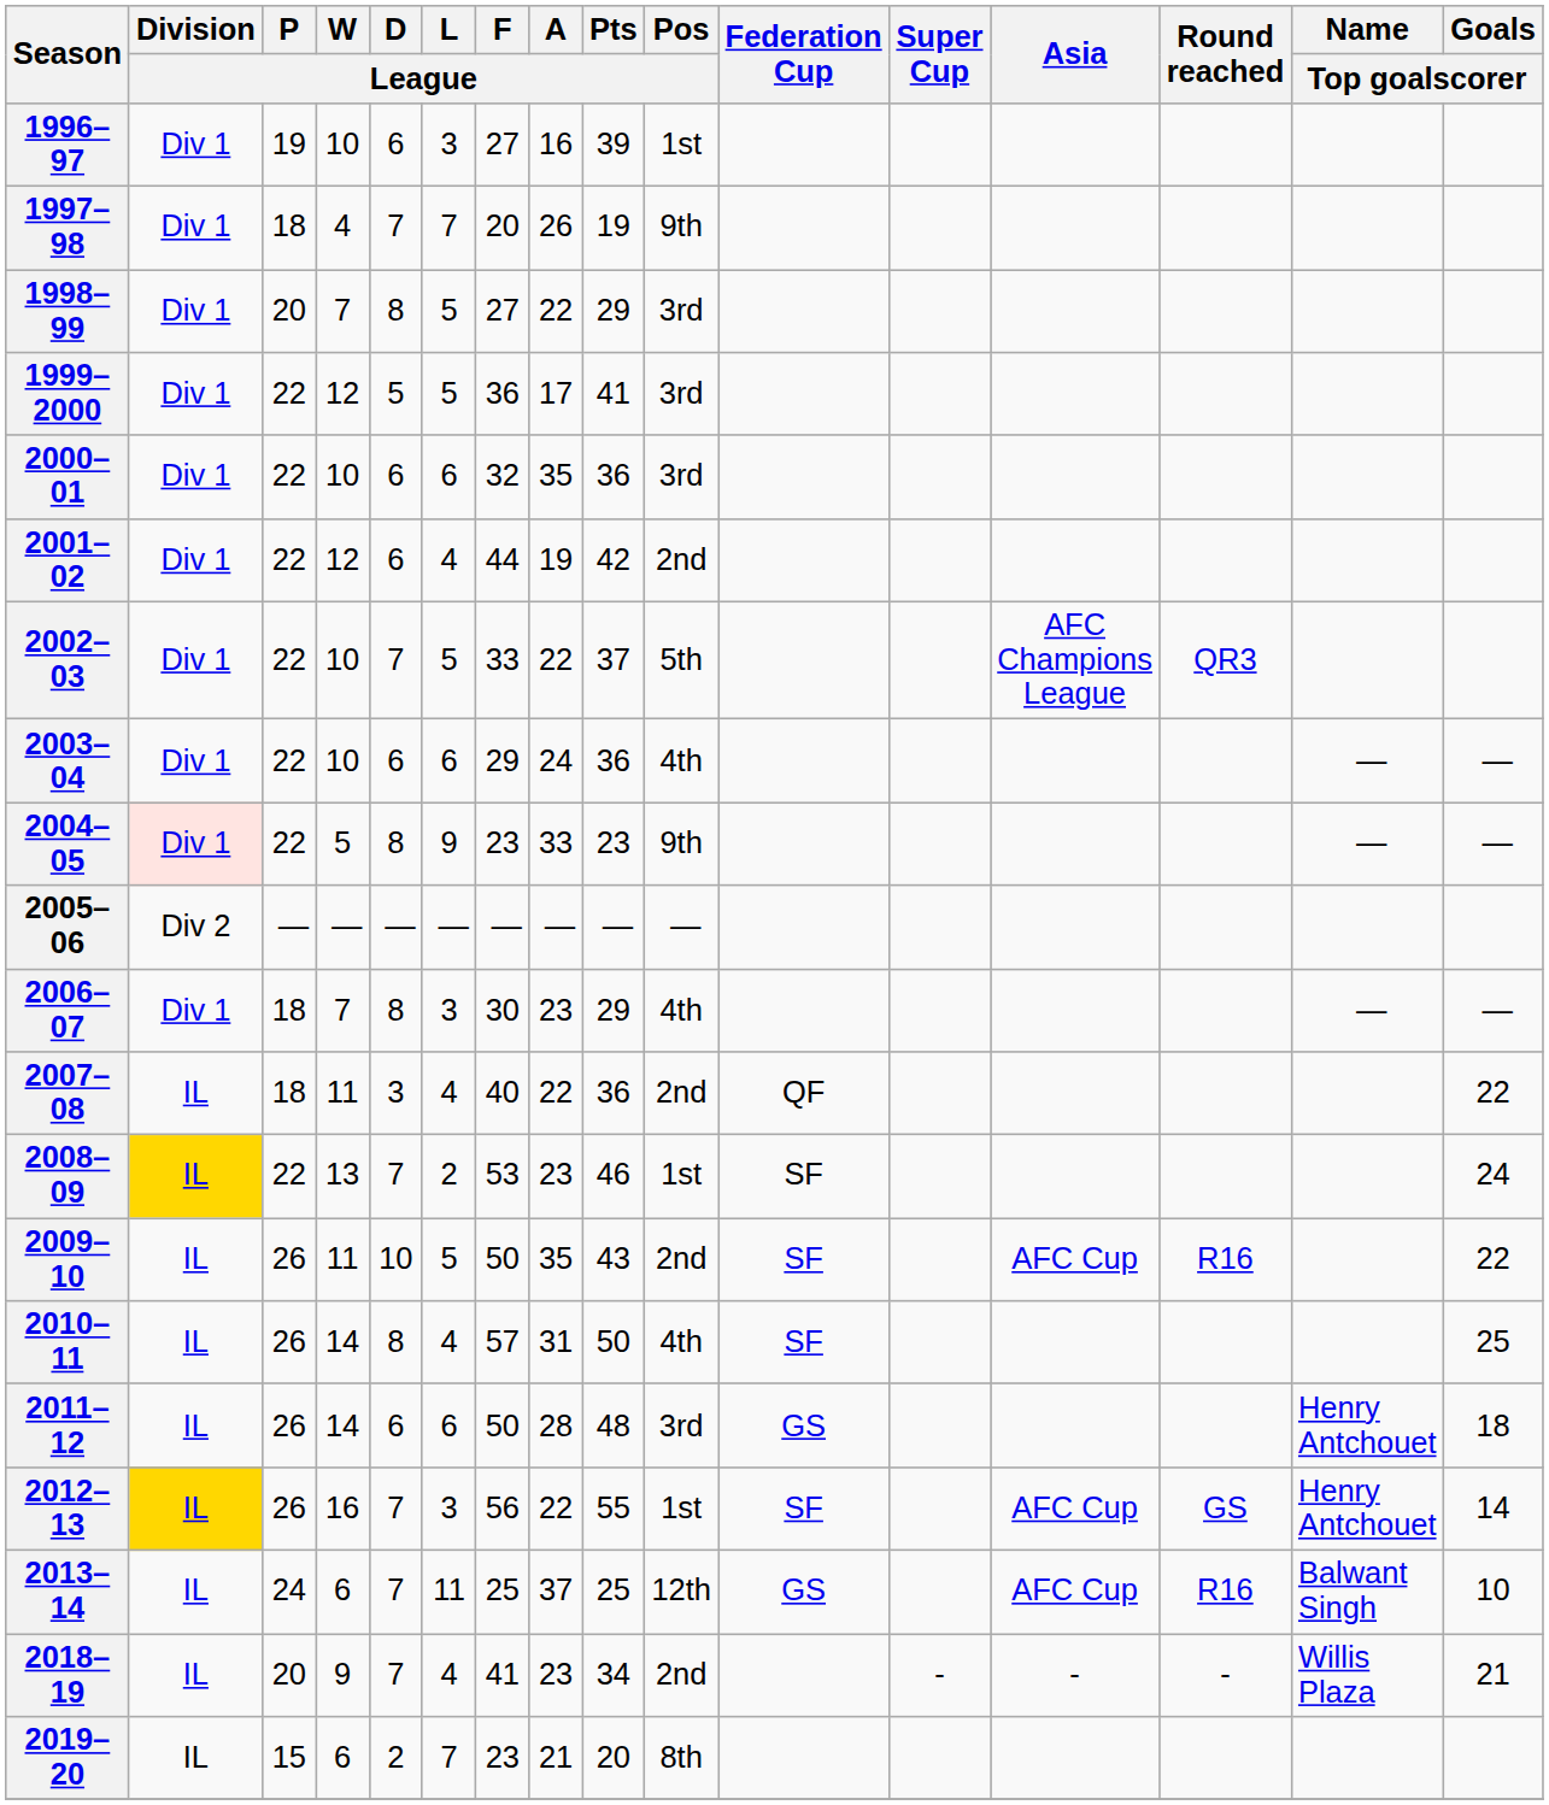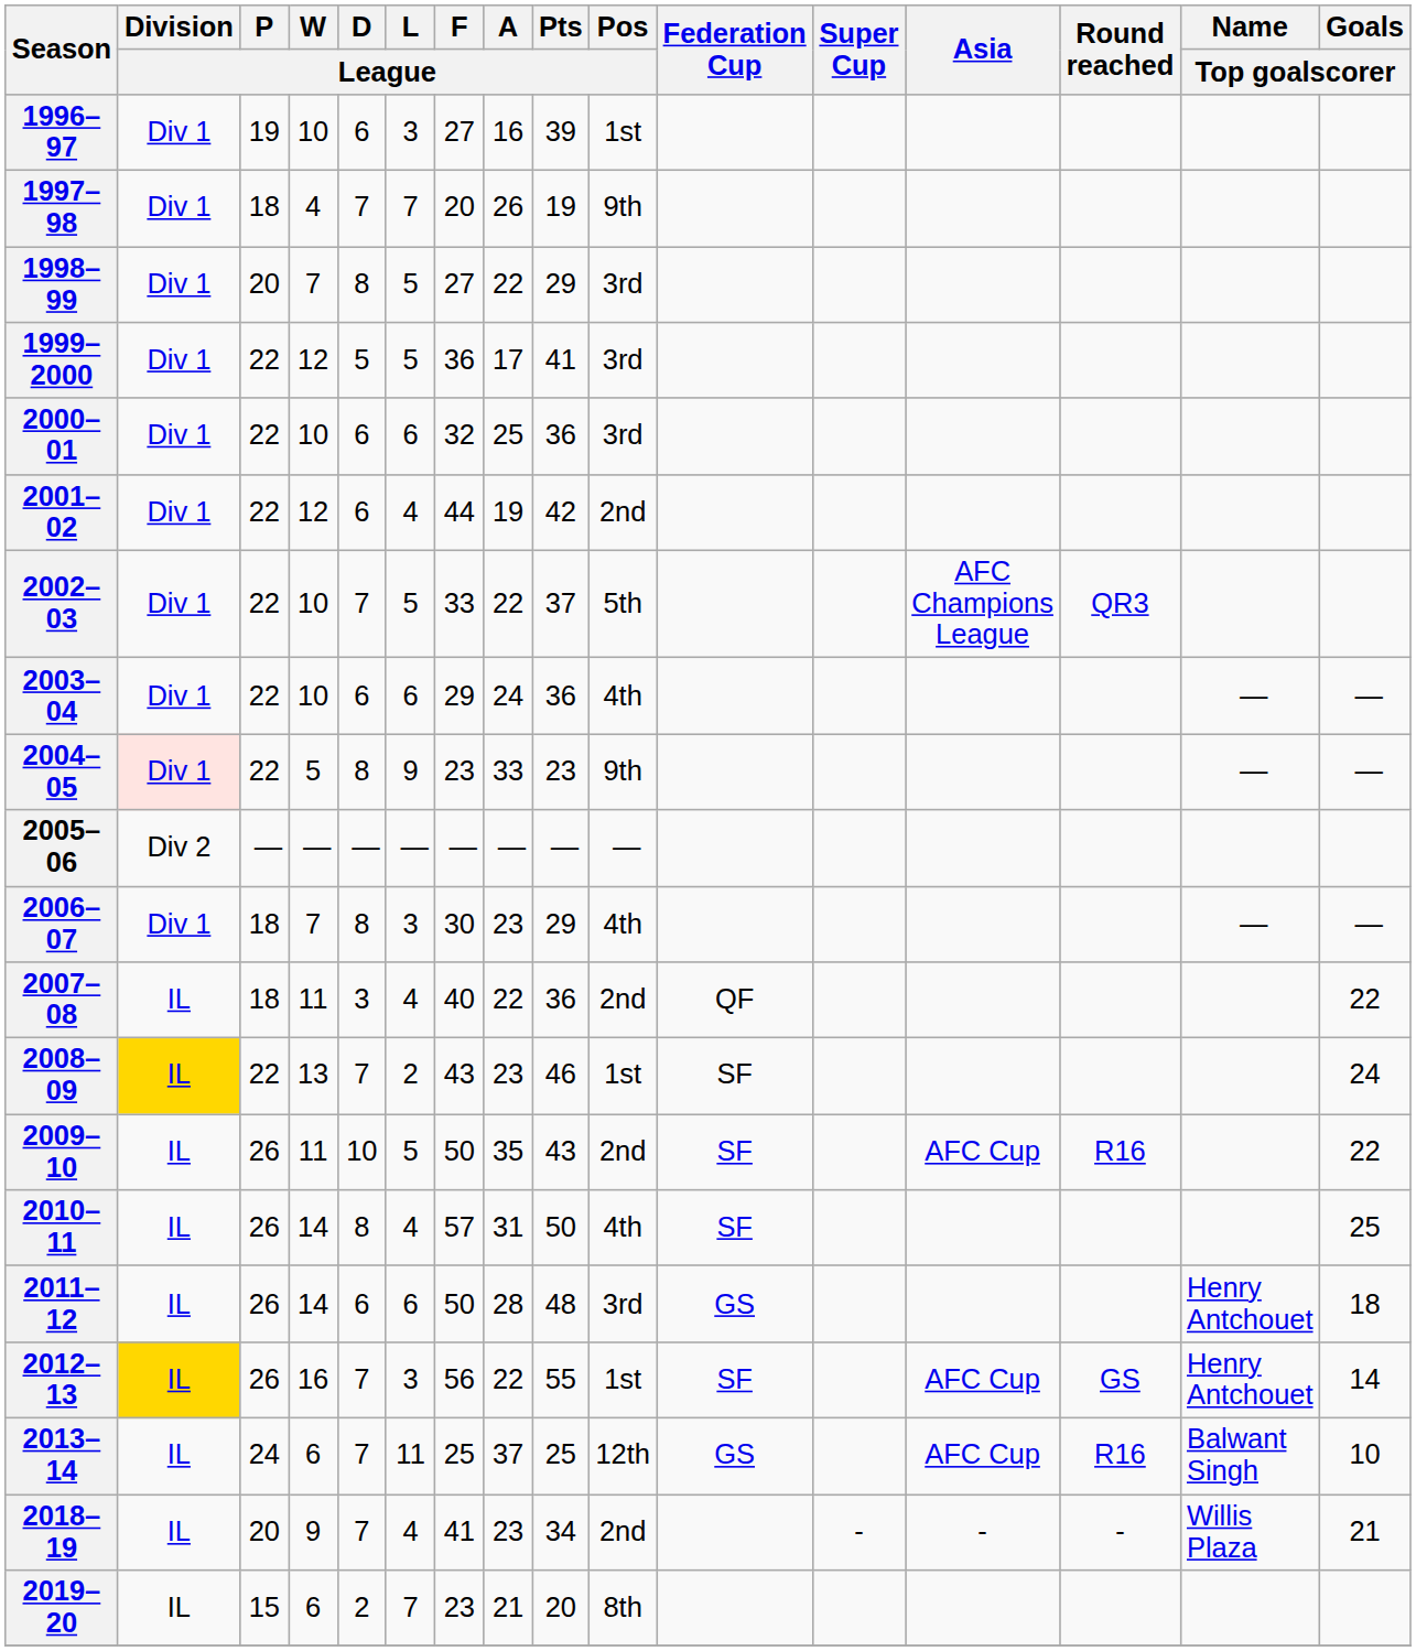2000–01 | A / League: 35 -> 25
2008–09 | F / League: 53 -> 43
